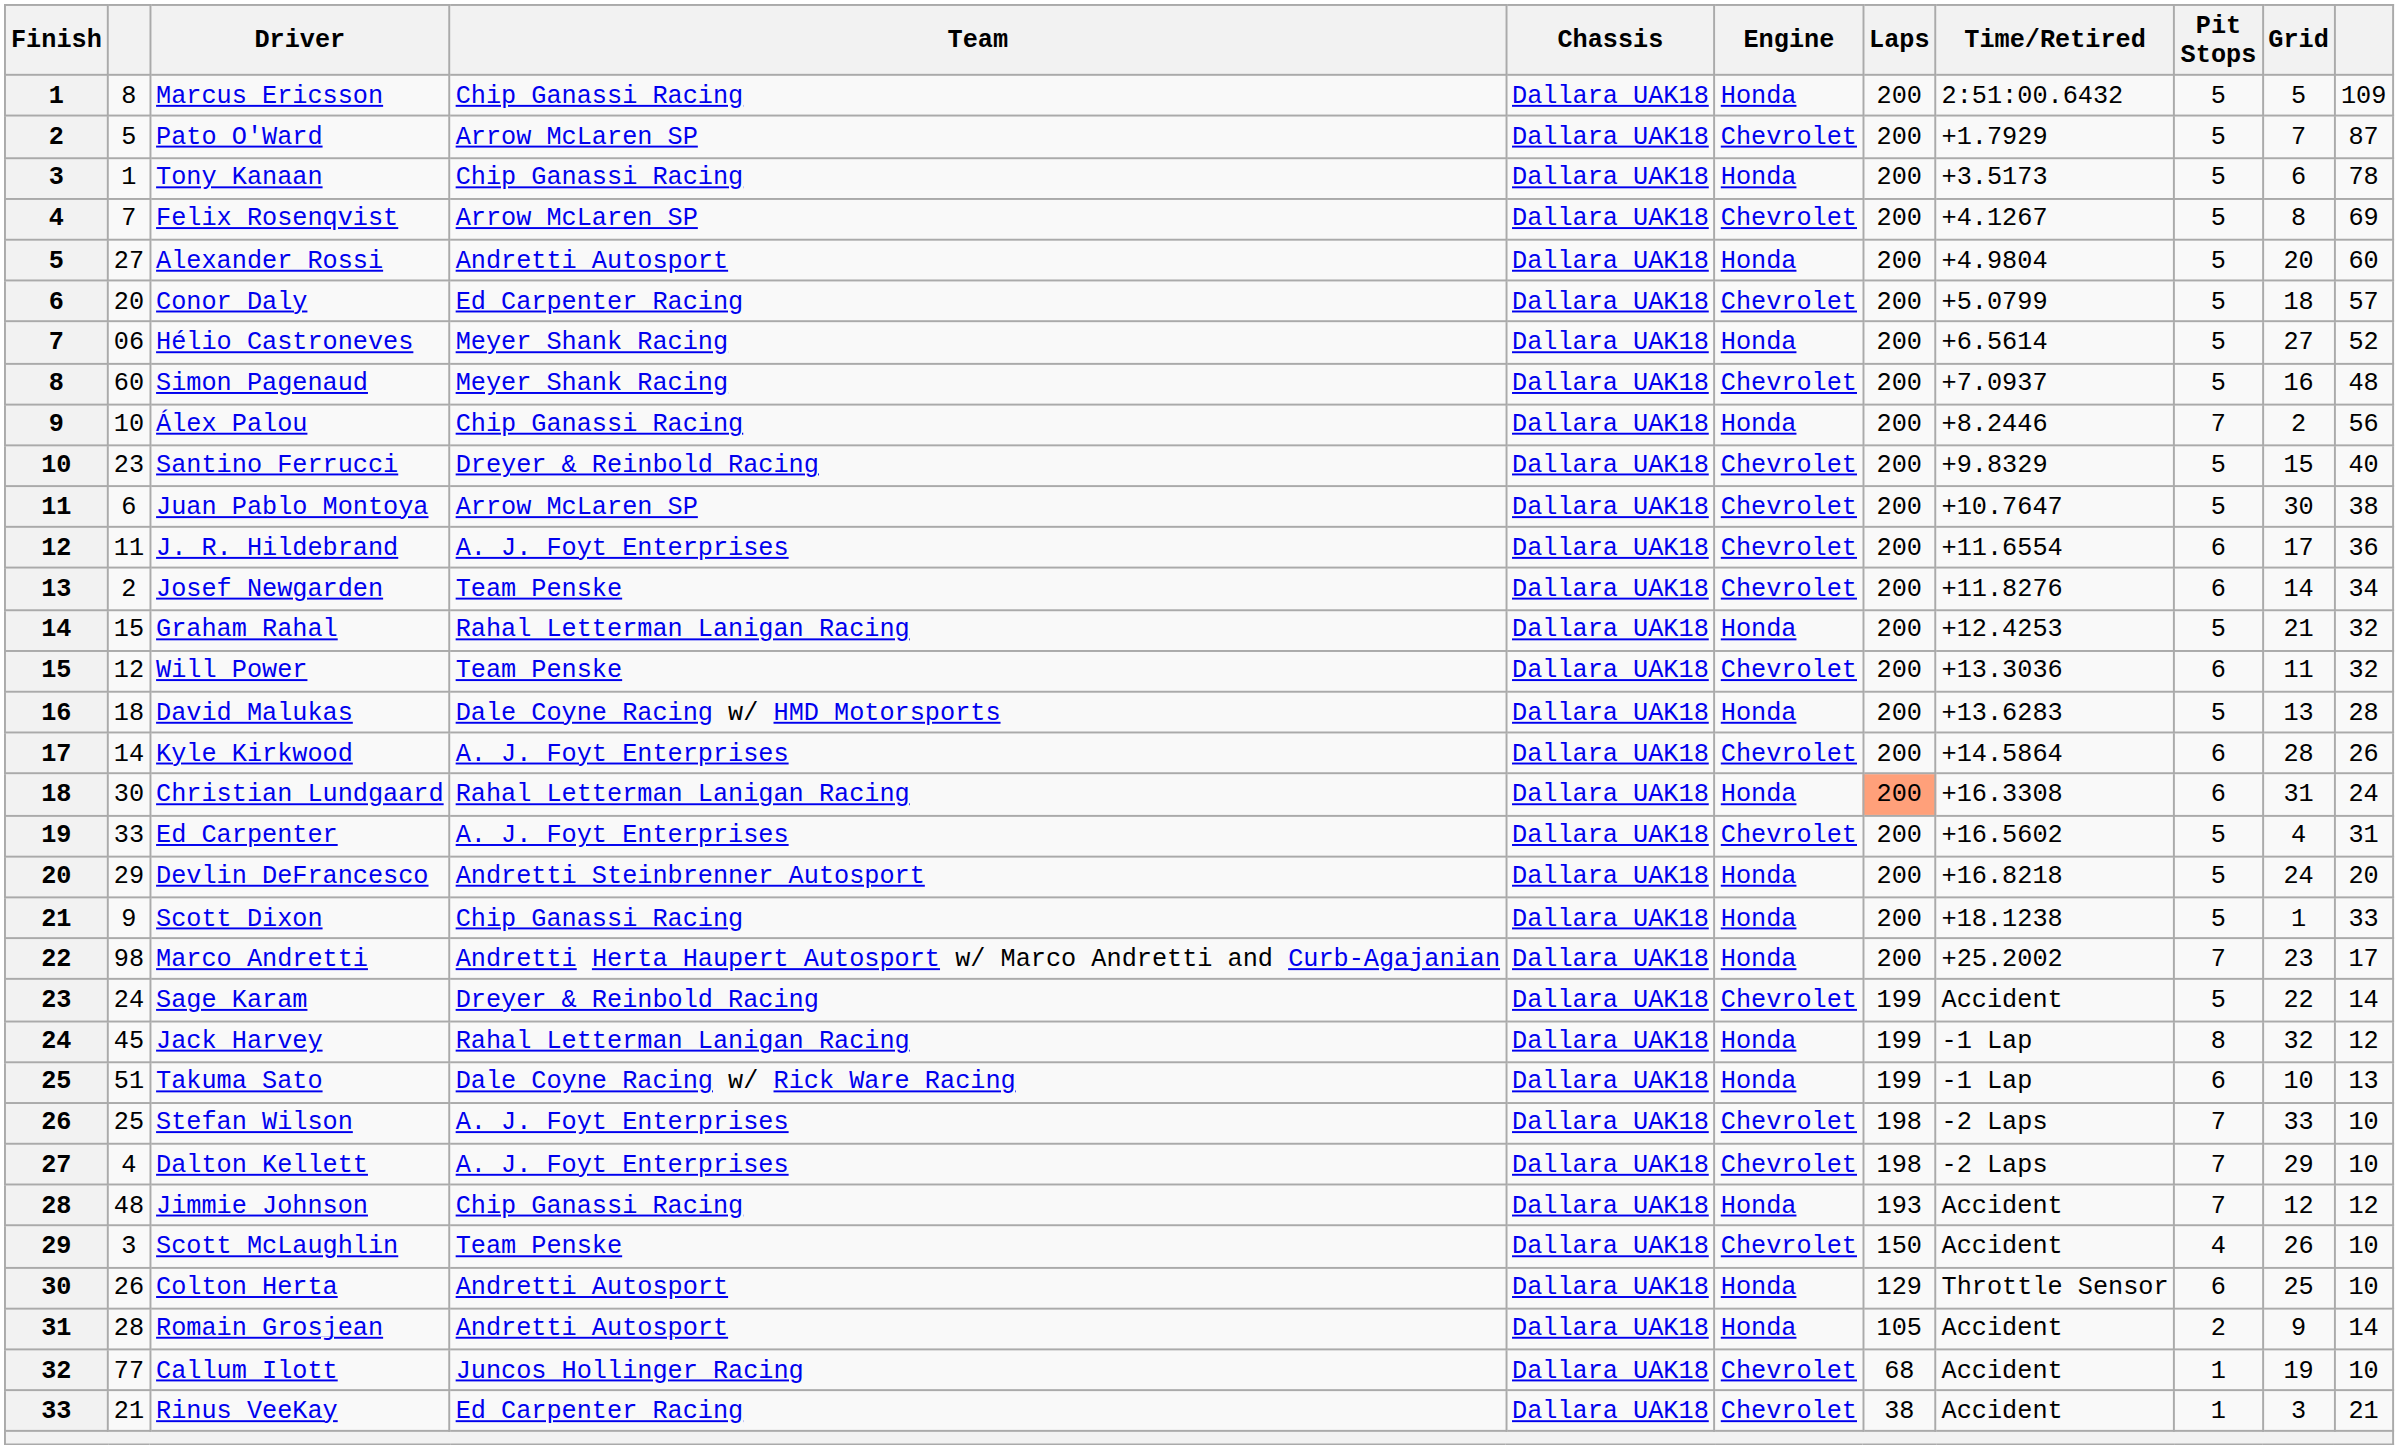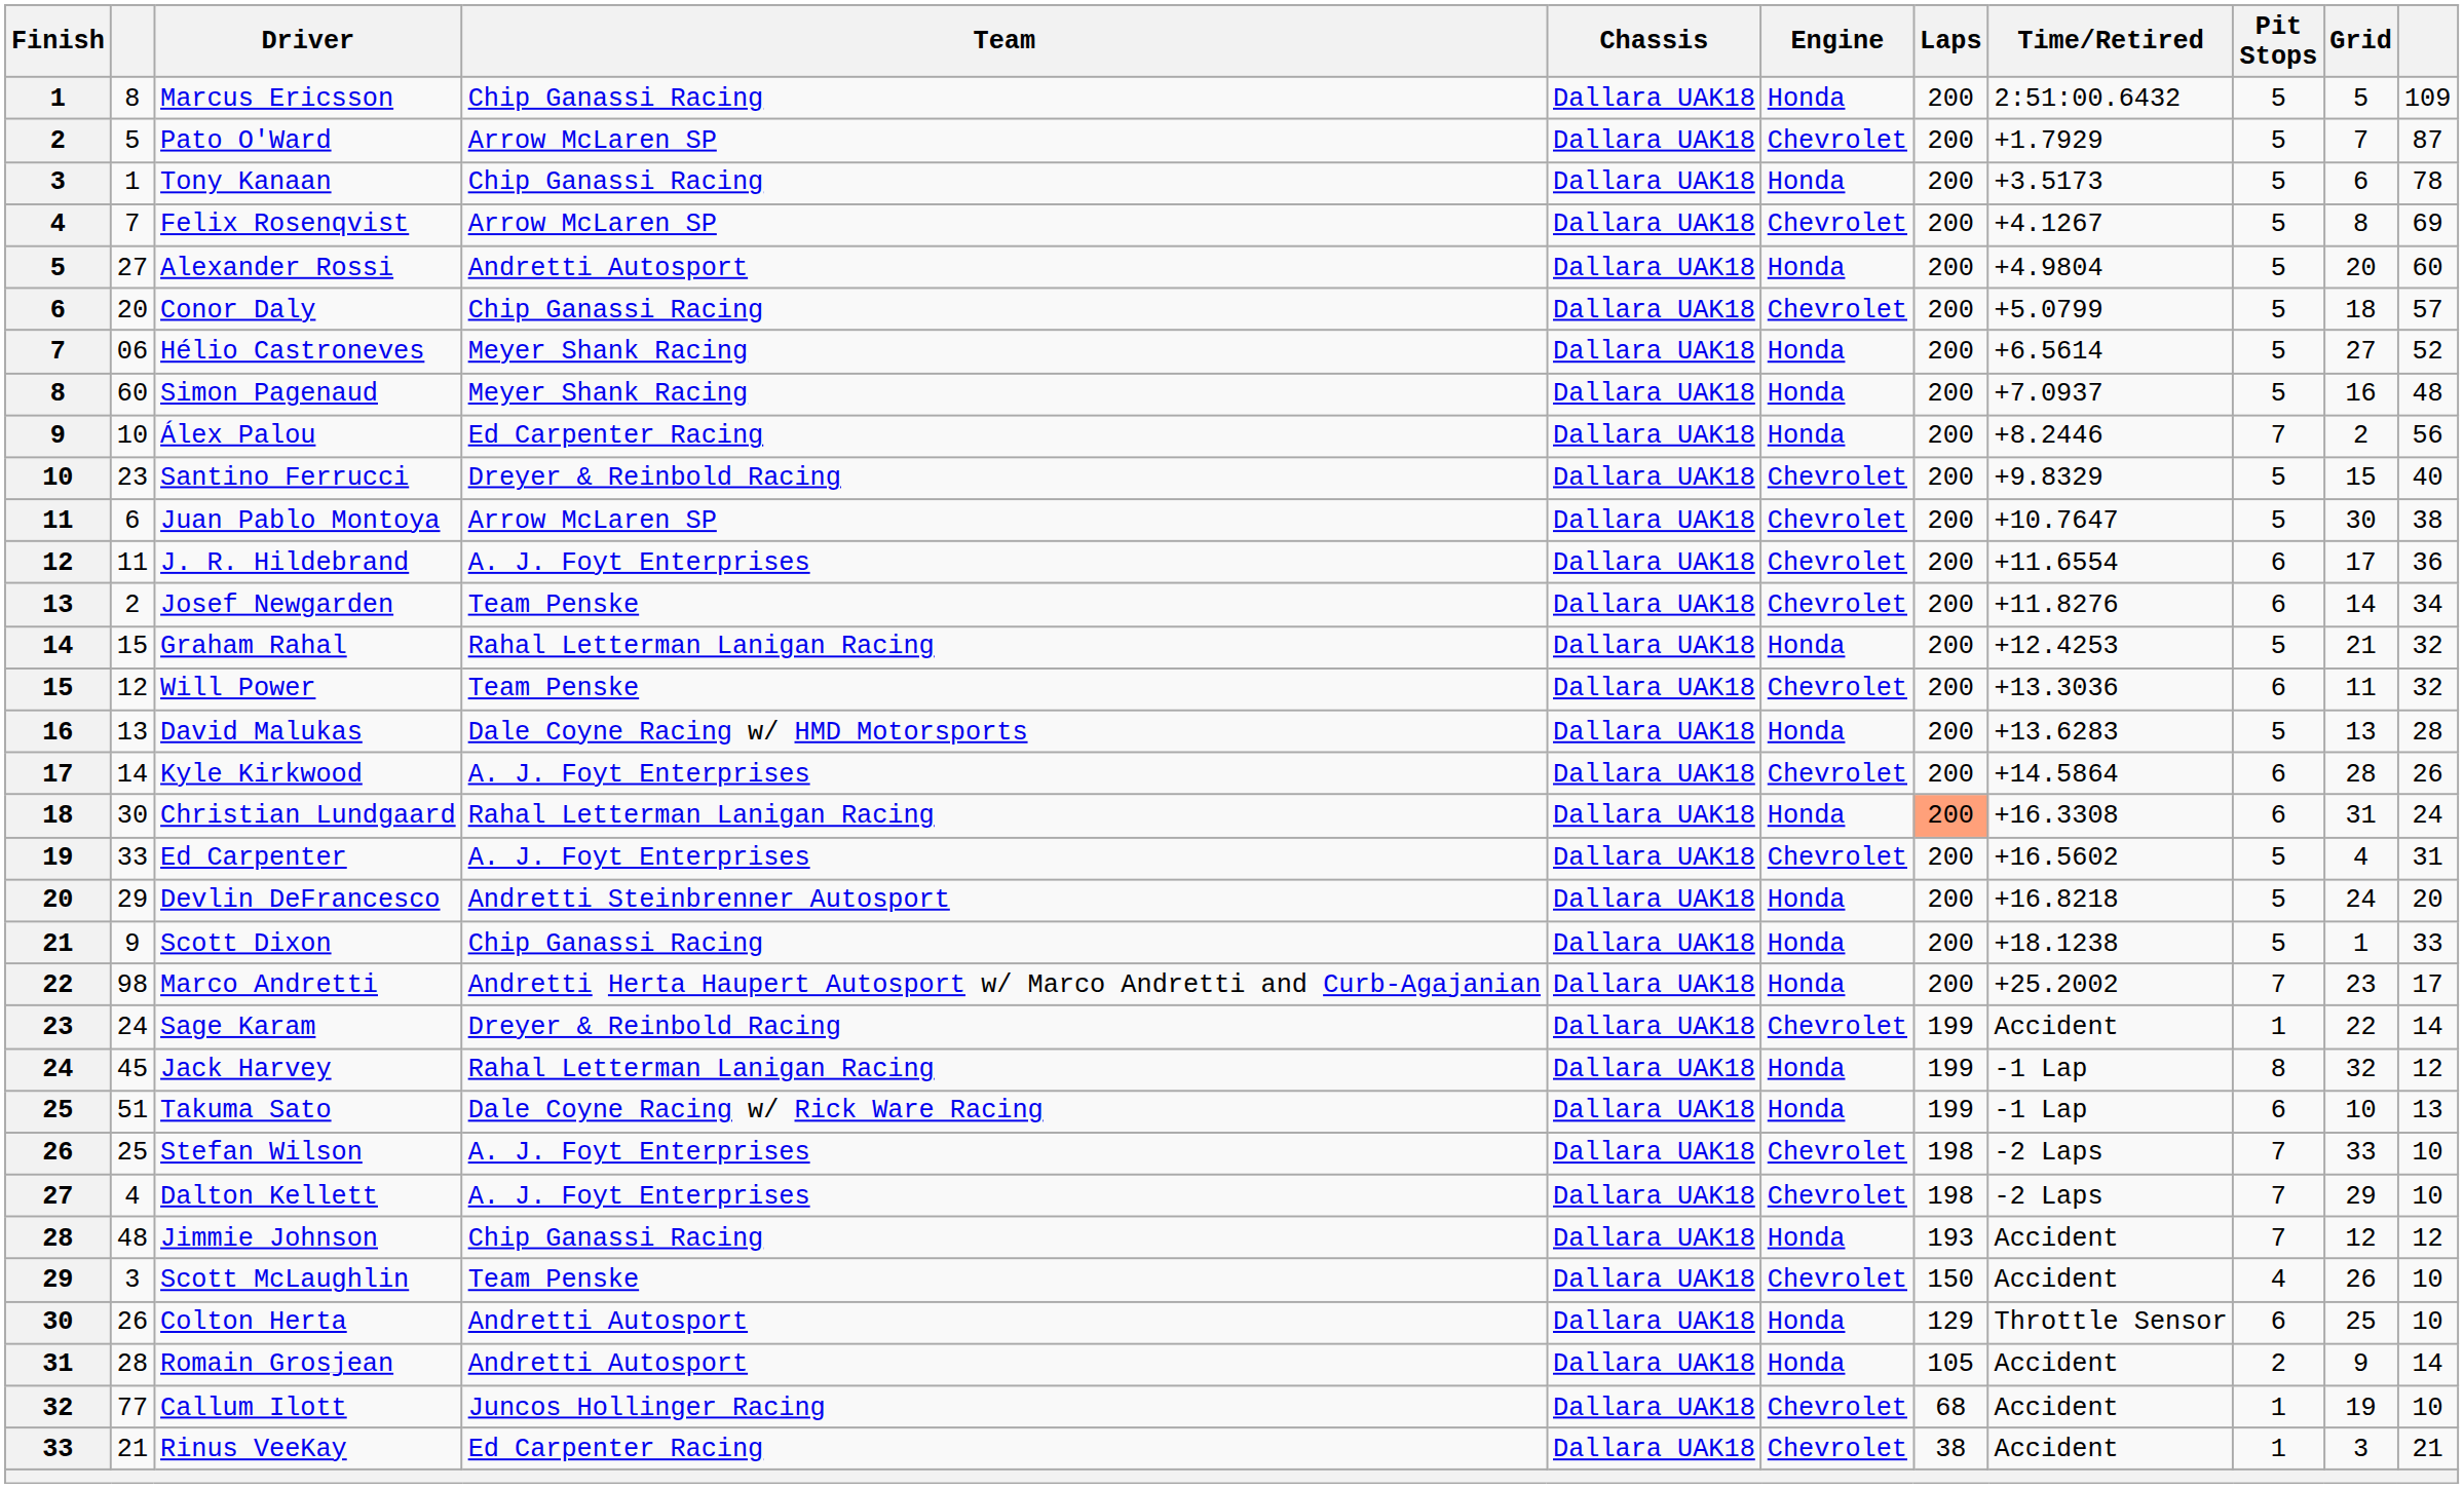Conor Daly | Team: Ed Carpenter Racing -> Chip Ganassi Racing
Simon Pagenaud | Engine: Chevrolet -> Honda
Álex Palou | Team: Chip Ganassi Racing -> Ed Carpenter Racing
David Malukas | column 2: 18 -> 13
Sage Karam | Pit Stops: 5 -> 1
